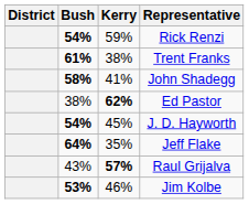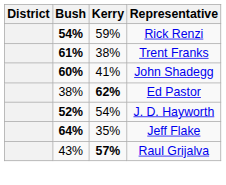John Shadegg | Bush: 58% -> 60%
J. D. Hayworth | Bush: 54% -> 52%
J. D. Hayworth | Kerry: 45% -> 54%
- row: 53% | 46% | Jim Kolbe
